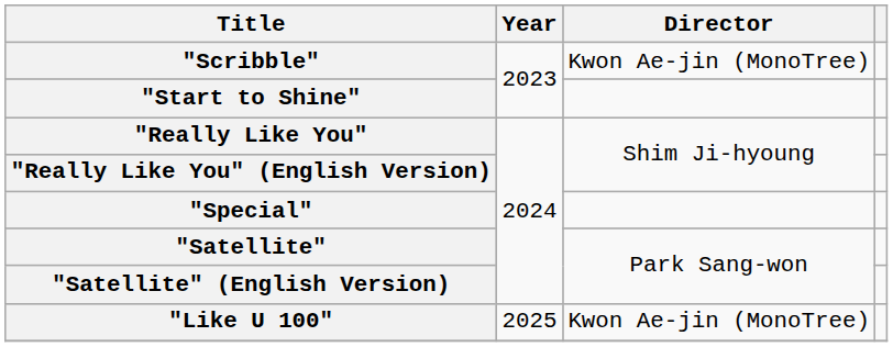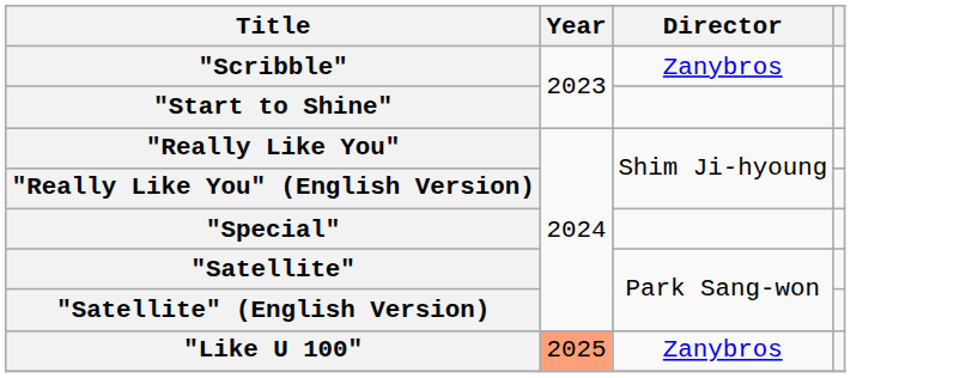"Scribble" | Director: Kwon Ae-jin (MonoTree) -> Zanybros
"Like U 100" | Year: no background -> lightsalmon background
"Like U 100" | Director: Kwon Ae-jin (MonoTree) -> Zanybros
